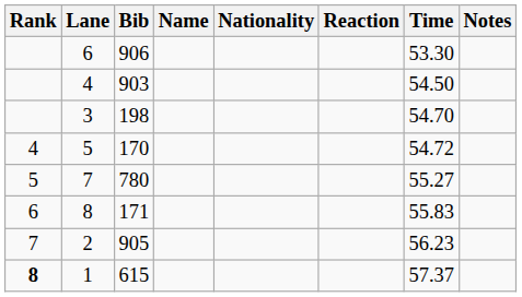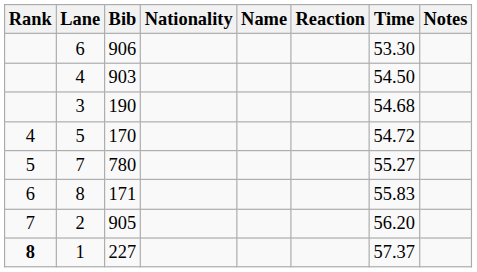columns swapped: Name <-> Nationality
3 | Bib: 198 -> 190
3 | Time: 54.70 -> 54.68
2 | Time: 56.23 -> 56.20
1 | Bib: 615 -> 227
